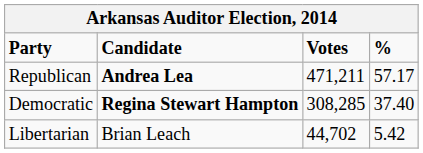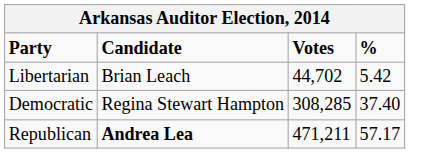rows swapped: Republican <-> Libertarian
Democratic | Candidate: bold -> normal
